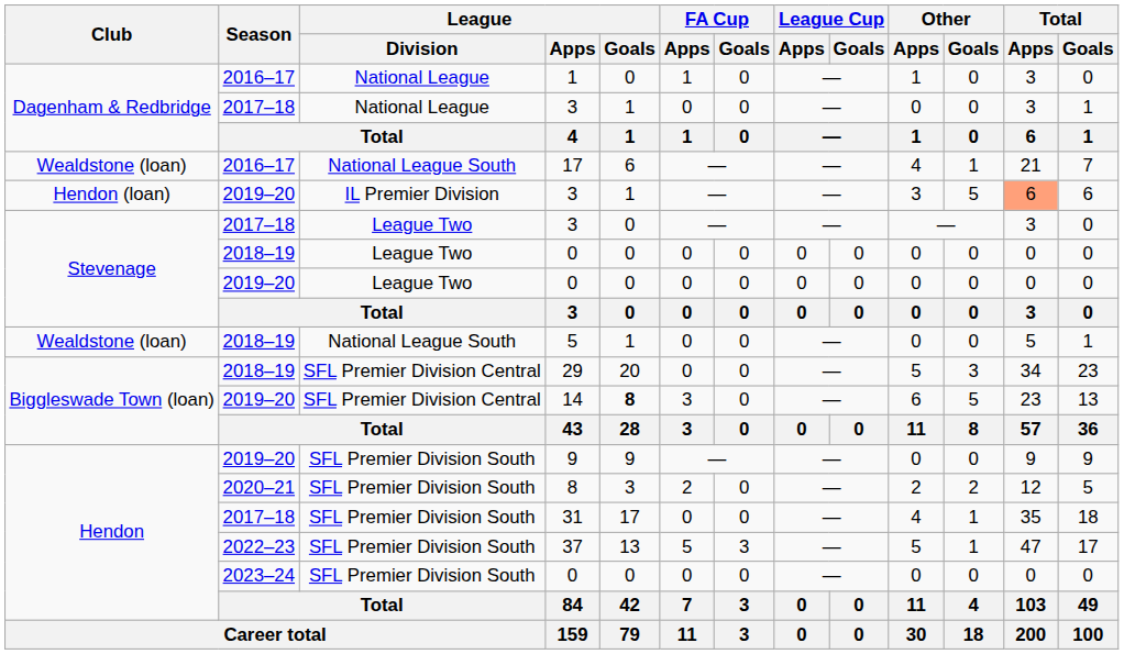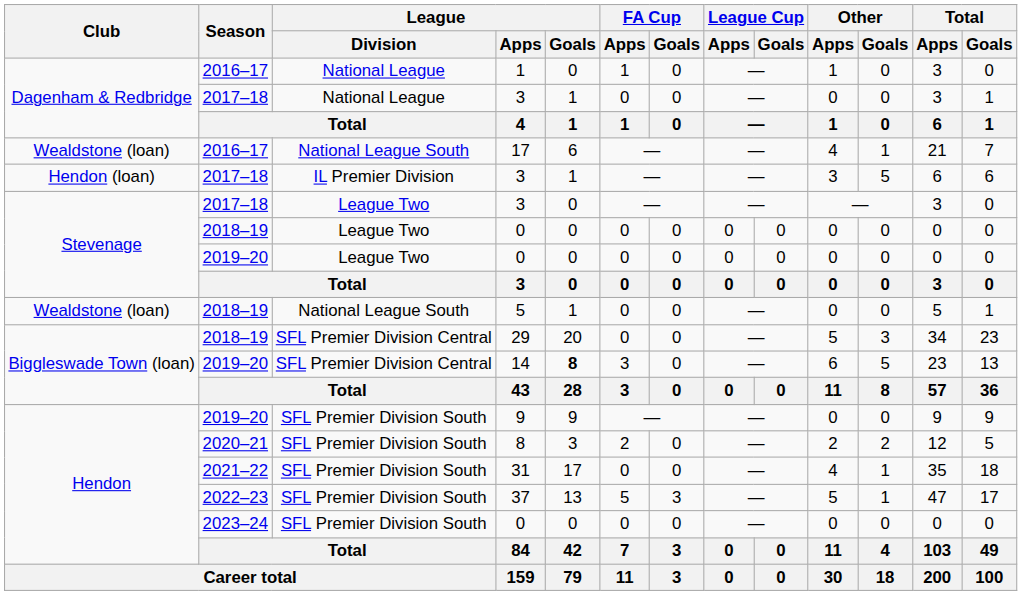Hendon (loan) / 3 | Season: 2019–20 -> 2017–18
Hendon (loan) / 3 | Total / Apps: lightsalmon background -> no background
31 | Season: 2017–18 -> 2021–22
